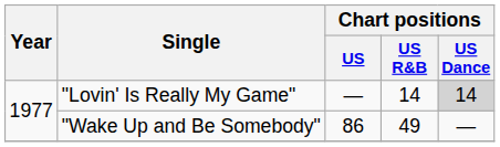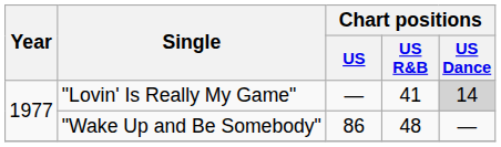"Lovin' Is Really My Game" | Chart positions / US R&B: 14 -> 41
"Wake Up and Be Somebody" | Chart positions / US R&B: 49 -> 48
